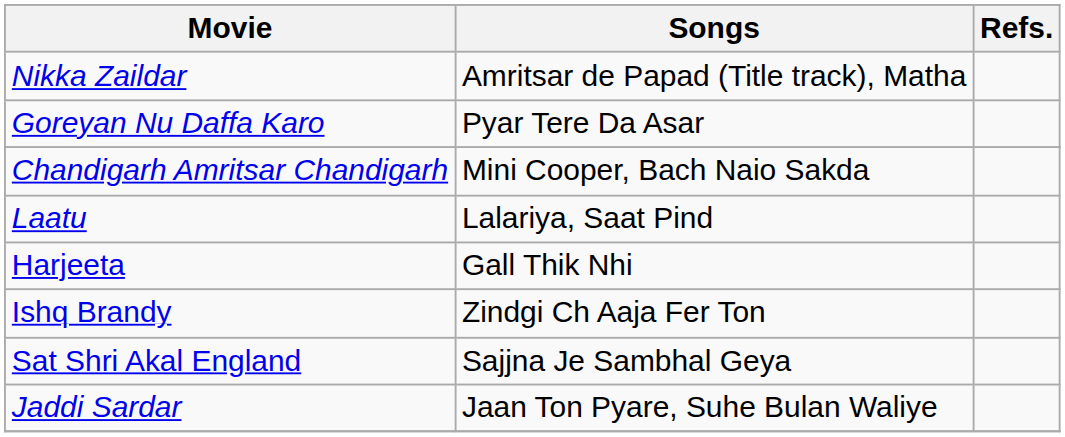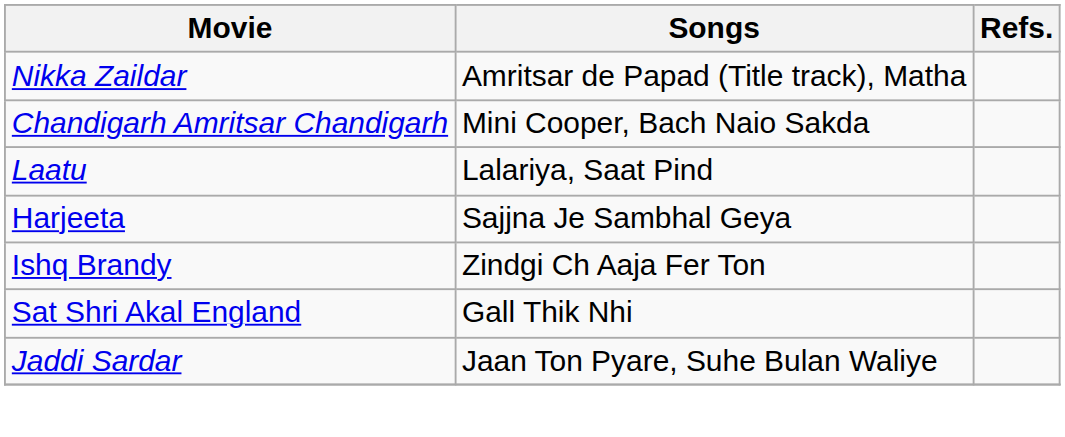- row: Goreyan Nu Daffa Karo | Pyar Tere Da Asar
Harjeeta | Songs: Gall Thik Nhi -> Sajjna Je Sambhal Geya
Sat Shri Akal England | Songs: Sajjna Je Sambhal Geya -> Gall Thik Nhi
